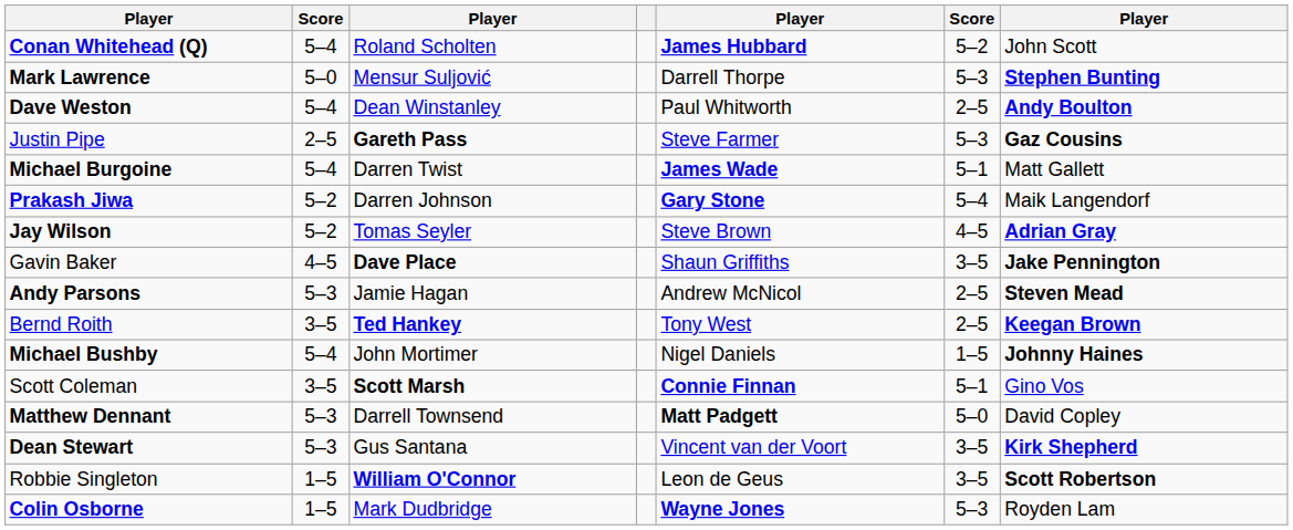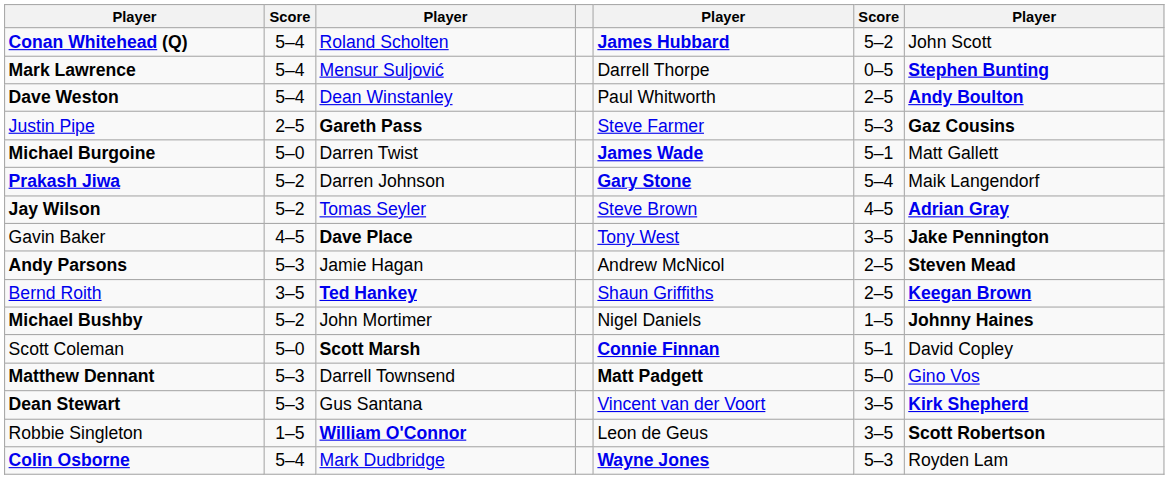Mark Lawrence | column 2: 5–0 -> 5–4
Mark Lawrence | column 6: 5–3 -> 0–5
Michael Burgoine | column 2: 5–4 -> 5–0
Gavin Baker | column 5: Shaun Griffiths -> Tony West
Bernd Roith | column 5: Tony West -> Shaun Griffiths
Michael Bushby | column 2: 5–4 -> 5–2
Scott Coleman | column 2: 3–5 -> 5–0
Scott Coleman | column 7: Gino Vos -> David Copley
Matthew Dennant | column 7: David Copley -> Gino Vos
Colin Osborne | column 2: 1–5 -> 5–4
